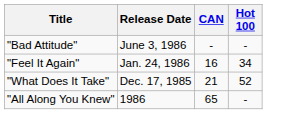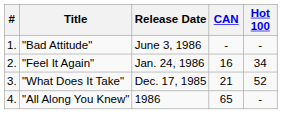+ column: # | 1. | 2. | 3. | 4.
